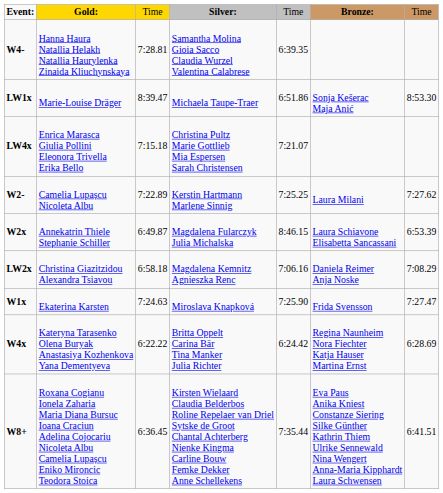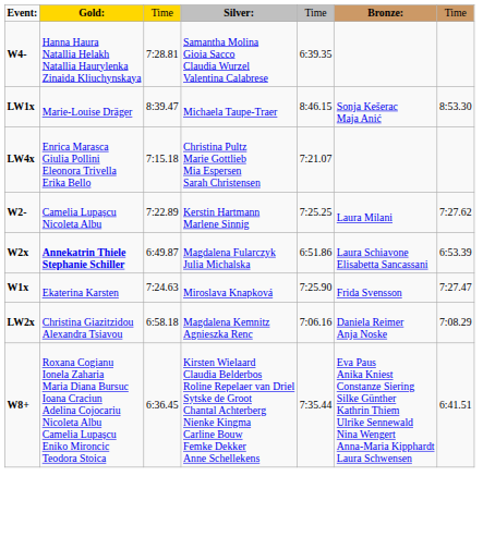LW1x | column 5: 6:51.86 -> 8:46.15
W2x | column 2: normal -> bold
W2x | column 5: 8:46.15 -> 6:51.86
rows swapped: W1x <-> LW2x
- row: W4x | Kateryna Tarasenko Olena Buryak Anastasiya Kozhenkova Yana Dementyeva | 6:22.22 | Britta Oppelt Carina Bär Tina Manker Julia Richter | 6:24.42 | Regina Naunheim Nora Fiechter Katja Hauser Martina Ernst | 6:28.69
